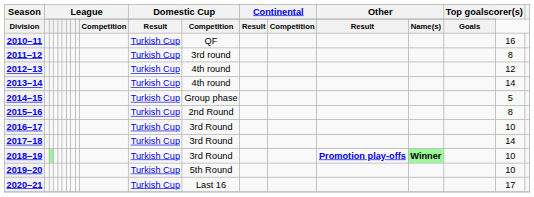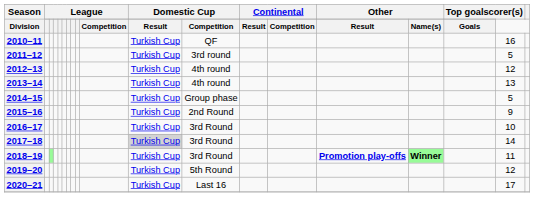2011–12 | column 18: 8 -> 5
2013–14 | column 18: 14 -> 13
2015–16 | column 18: 8 -> 9
2017–18 | column 11: no background -> lightgrey background
2018–19 | column 18: 10 -> 11
2019–20 | column 18: 10 -> 12
